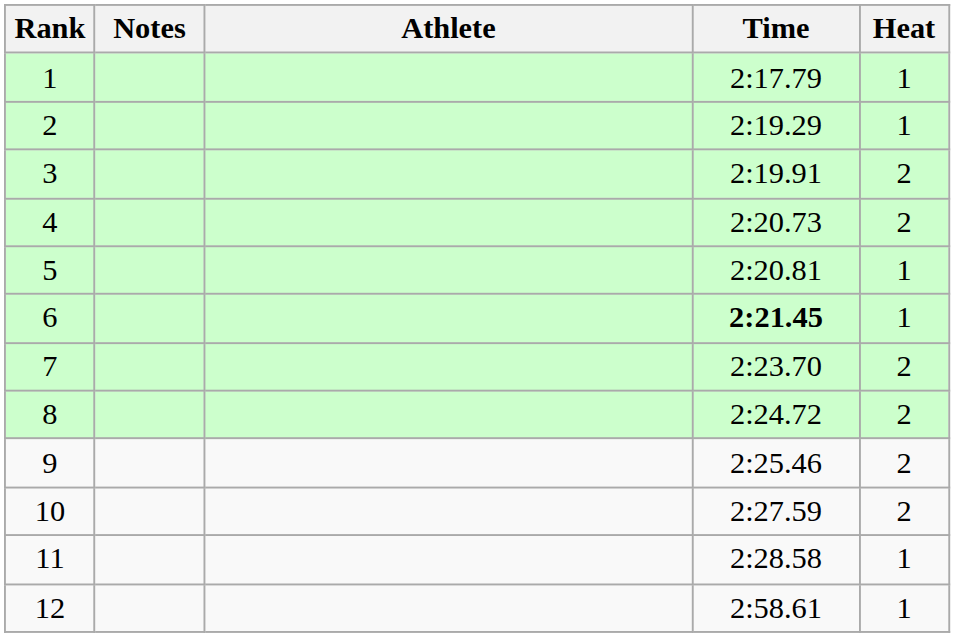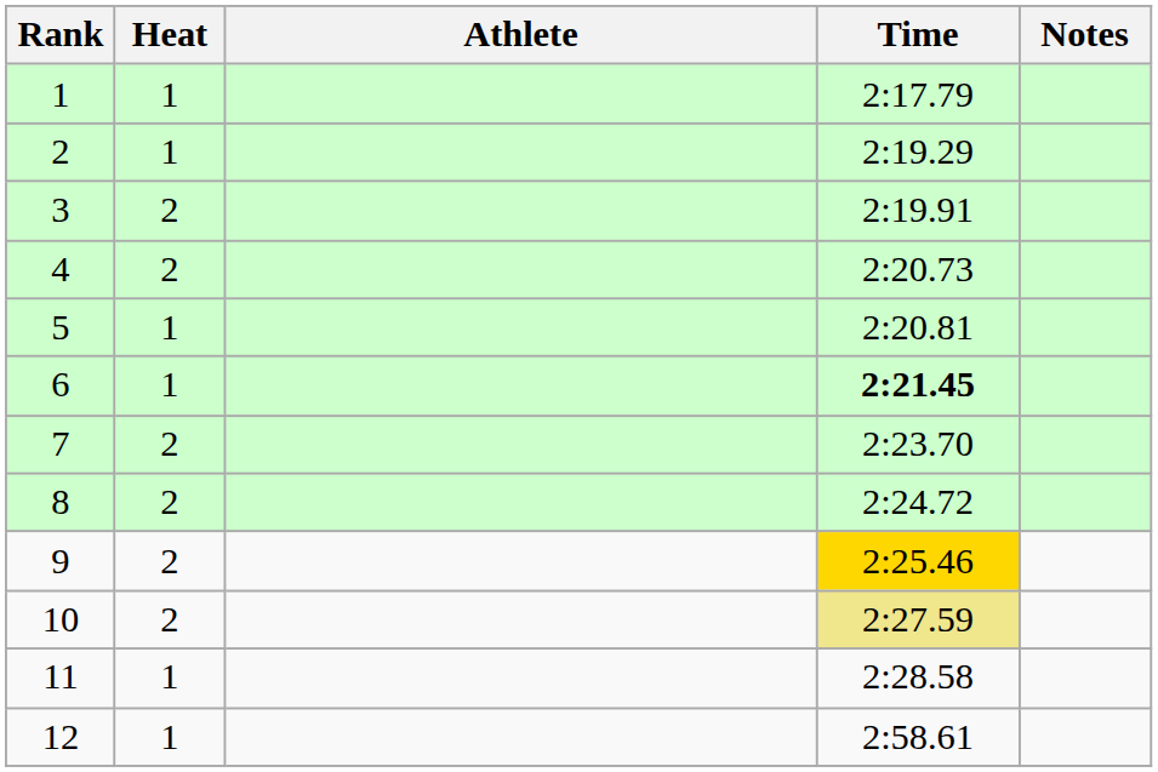columns swapped: Heat <-> Notes
9 | Time: no background -> gold background
10 | Time: no background -> khaki background
